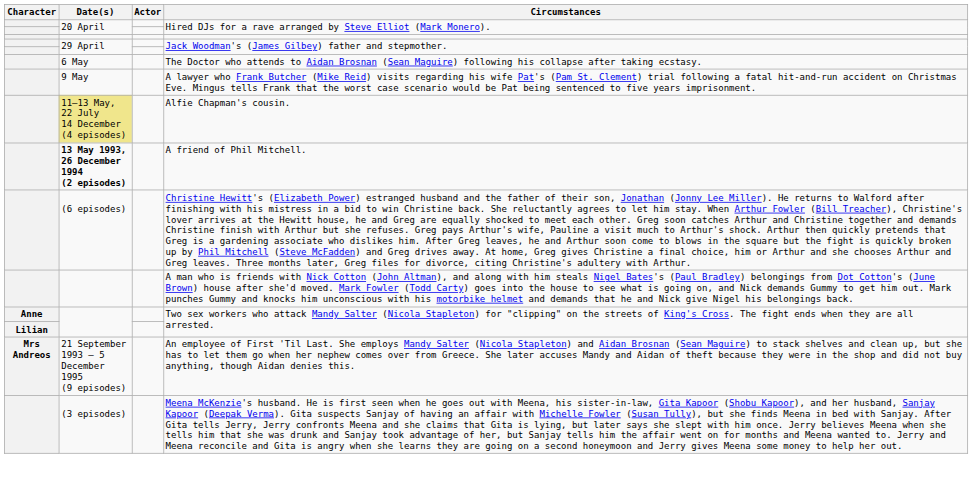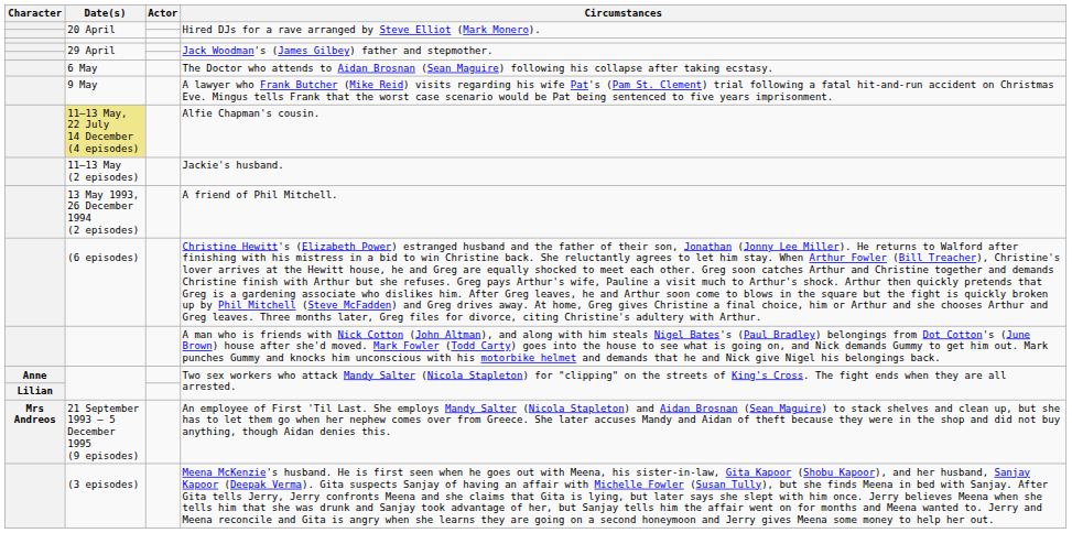+ row: 11–13 May (2 episodes) | Jackie's husband.
A friend of Phil Mitchell. | Date(s): bold -> normal
